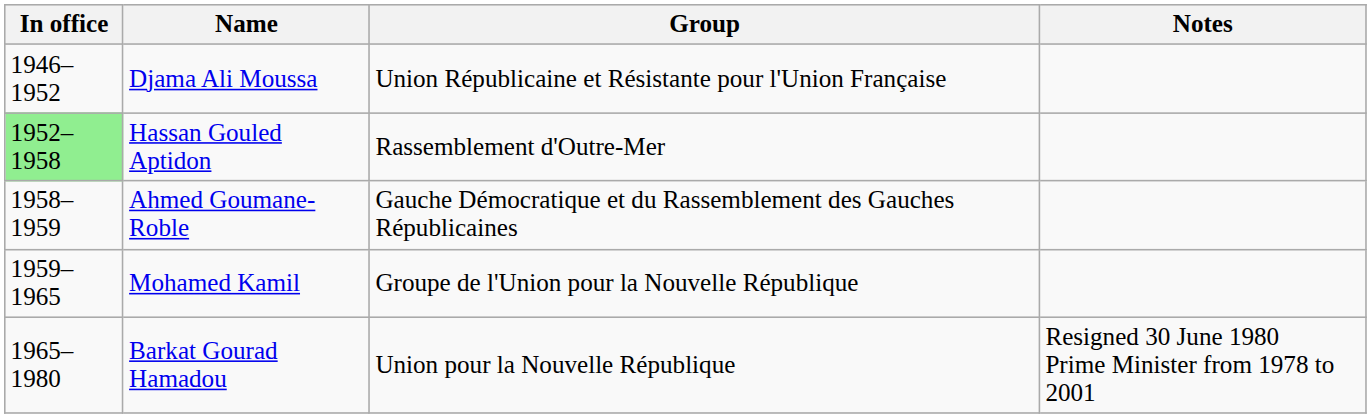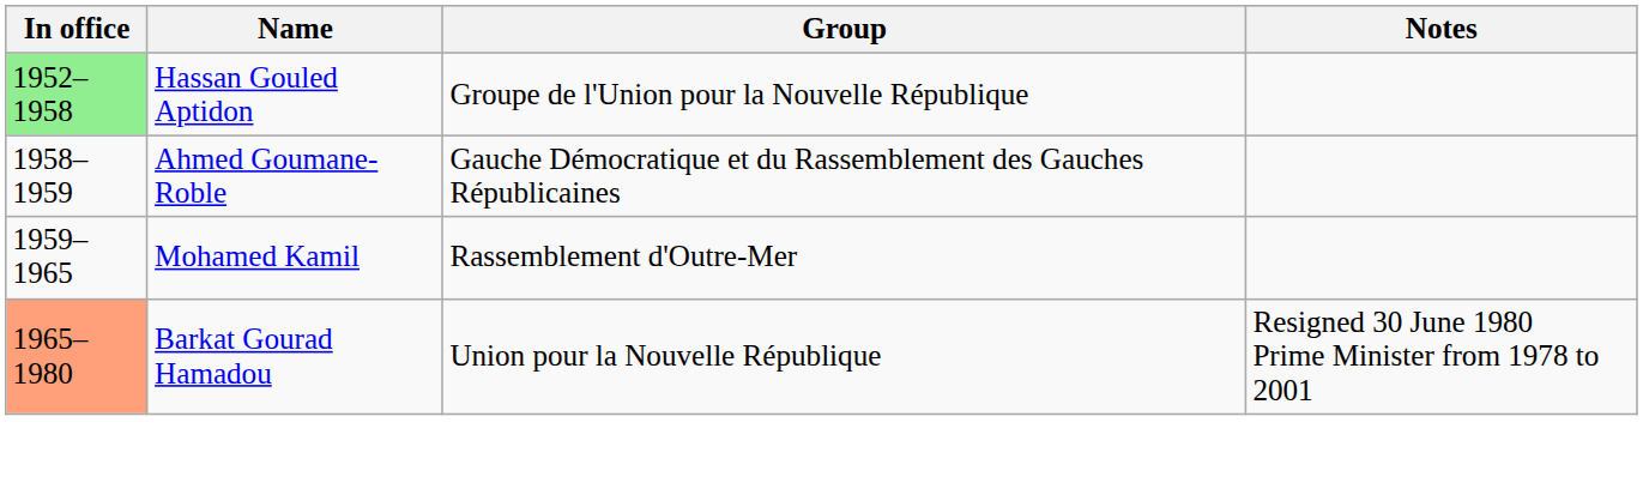- row: 1946–1952 | Djama Ali Moussa | Union Républicaine et Résistante pour l'Union Française
Hassan Gouled Aptidon | Group: Rassemblement d'Outre-Mer -> Groupe de l'Union pour la Nouvelle République
Mohamed Kamil | Group: Groupe de l'Union pour la Nouvelle République -> Rassemblement d'Outre-Mer
Barkat Gourad Hamadou | In office: no background -> lightsalmon background
